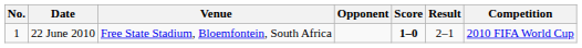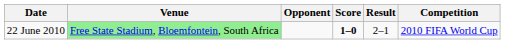- column: No. | 1
22 June 2010 | Venue: no background -> lightgreen background
